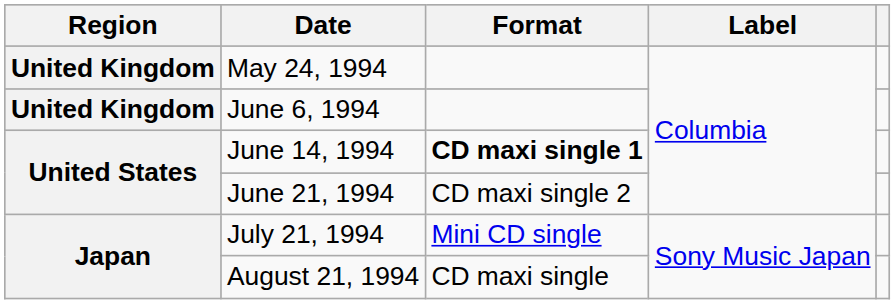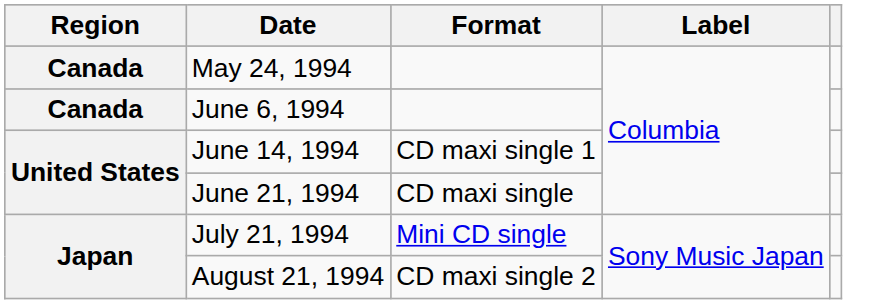May 24, 1994 | Region: United Kingdom -> Canada
June 6, 1994 | Region: United Kingdom -> Canada
June 14, 1994 | Format: bold -> normal
June 21, 1994 | Format: CD maxi single 2 -> CD maxi single
August 21, 1994 | Format: CD maxi single -> CD maxi single 2
